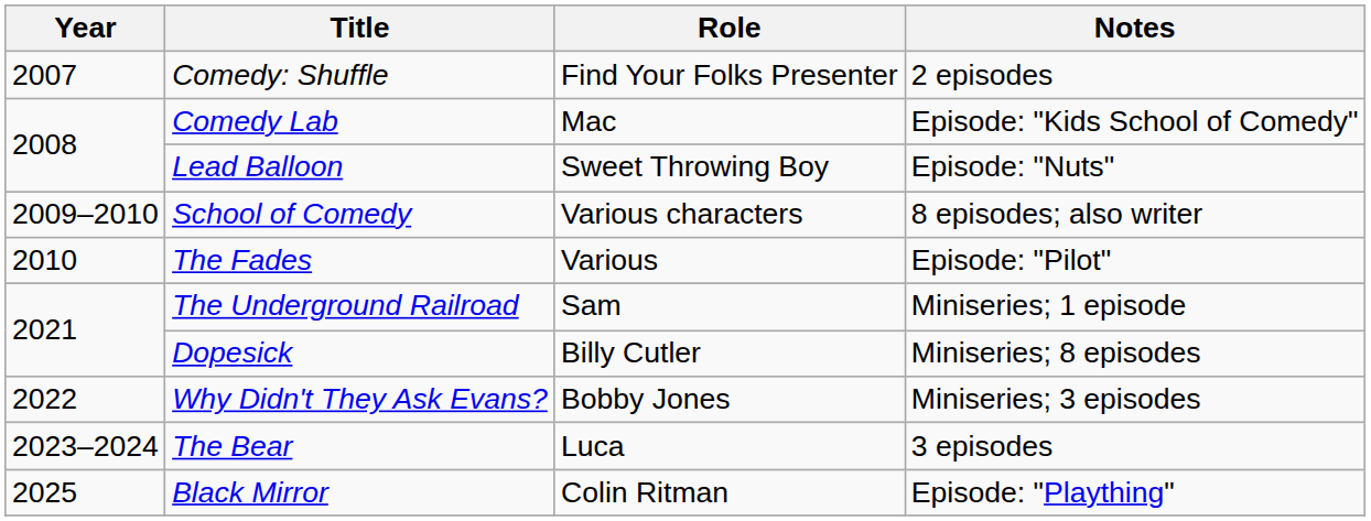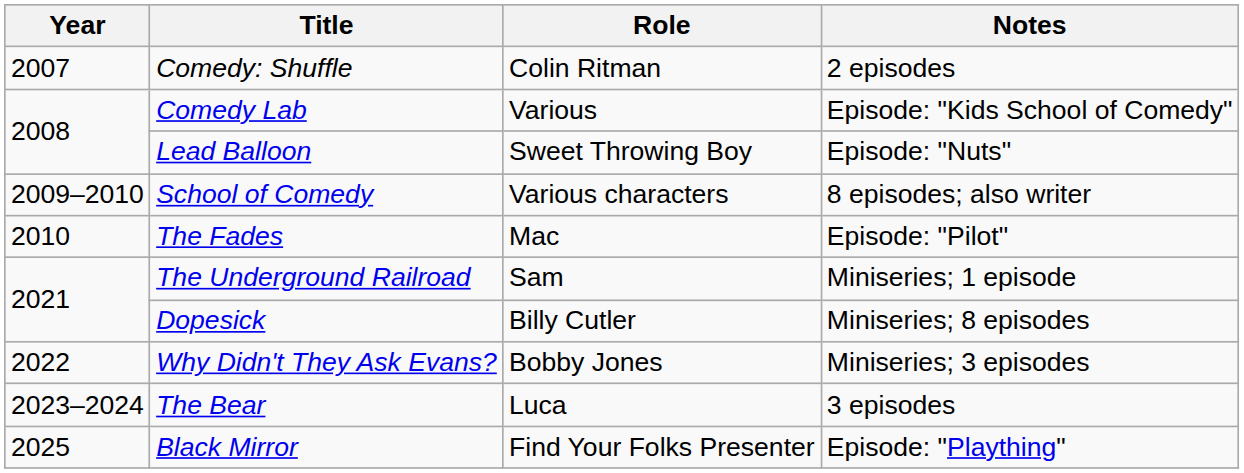Comedy: Shuffle | Role: Find Your Folks Presenter -> Colin Ritman
Comedy Lab | Role: Mac -> Various
The Fades | Role: Various -> Mac
Black Mirror | Role: Colin Ritman -> Find Your Folks Presenter
